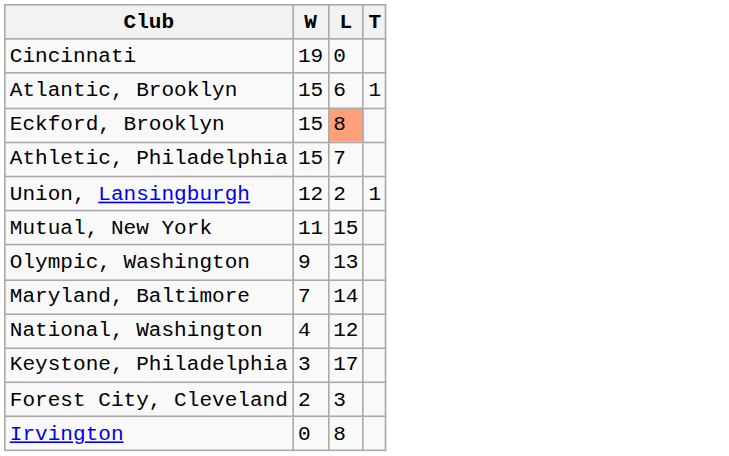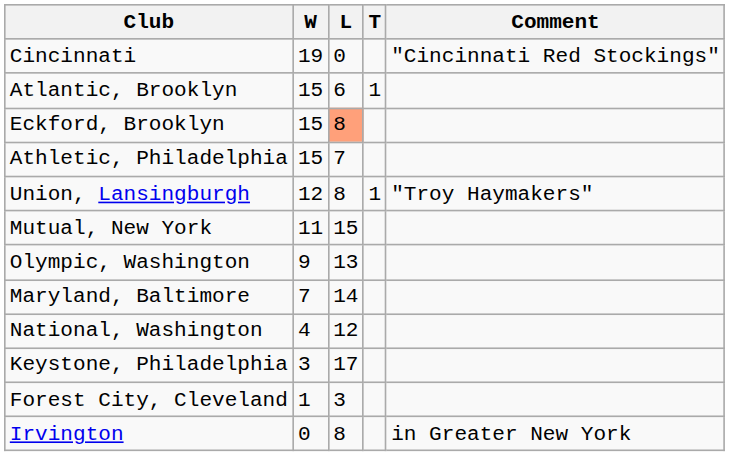+ column: Comment | "Cincinnati Red Stockings" | "Troy Haymakers" | in Greater New York
Union, Lansingburgh | L: 2 -> 8
Forest City, Cleveland | W: 2 -> 1
